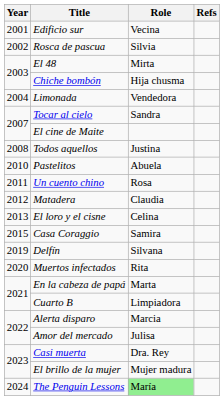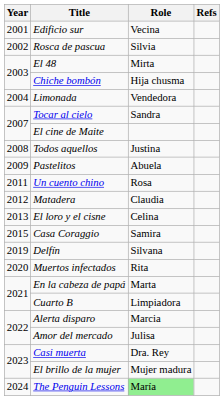Pastelitos | Year: 2010 -> 2009
